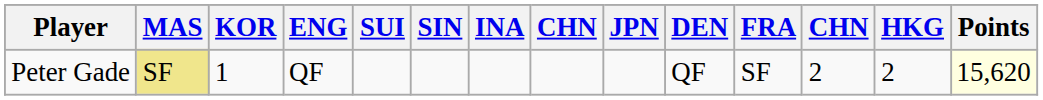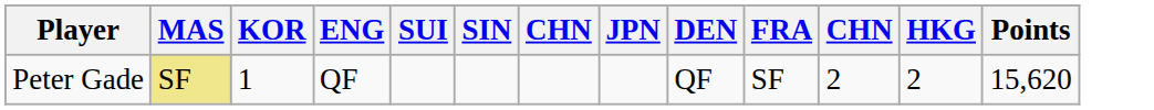- column: INA
Peter Gade | Points: lightyellow background -> no background
